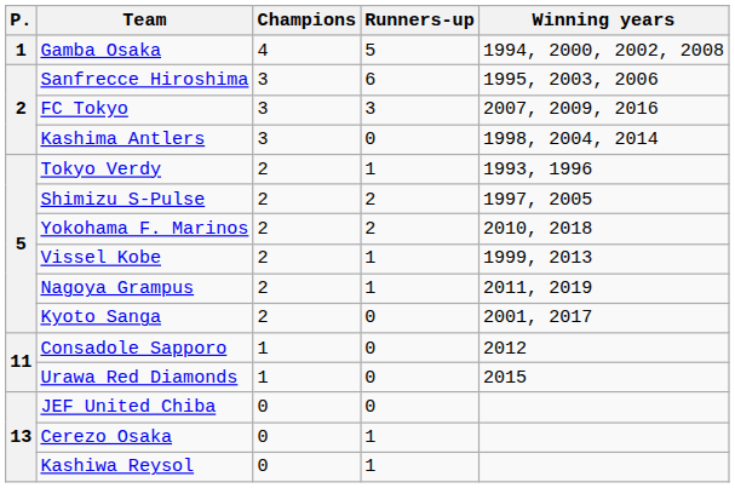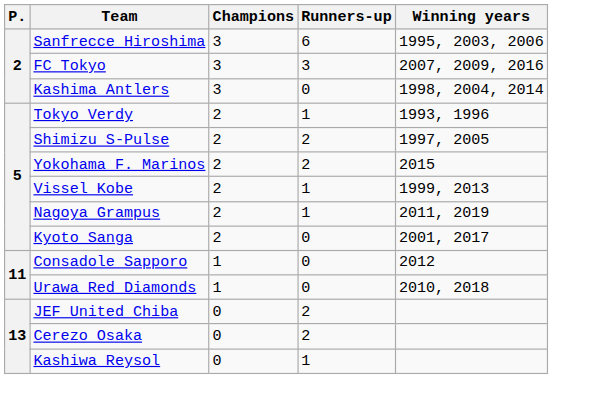- row: 1 | Gamba Osaka | 4 | 5 | 1994, 2000, 2002, 2008
Yokohama F. Marinos | Winning years: 2010, 2018 -> 2015
Urawa Red Diamonds | Winning years: 2015 -> 2010, 2018
JEF United Chiba | Runners-up: 0 -> 2
Cerezo Osaka | Runners-up: 1 -> 2
